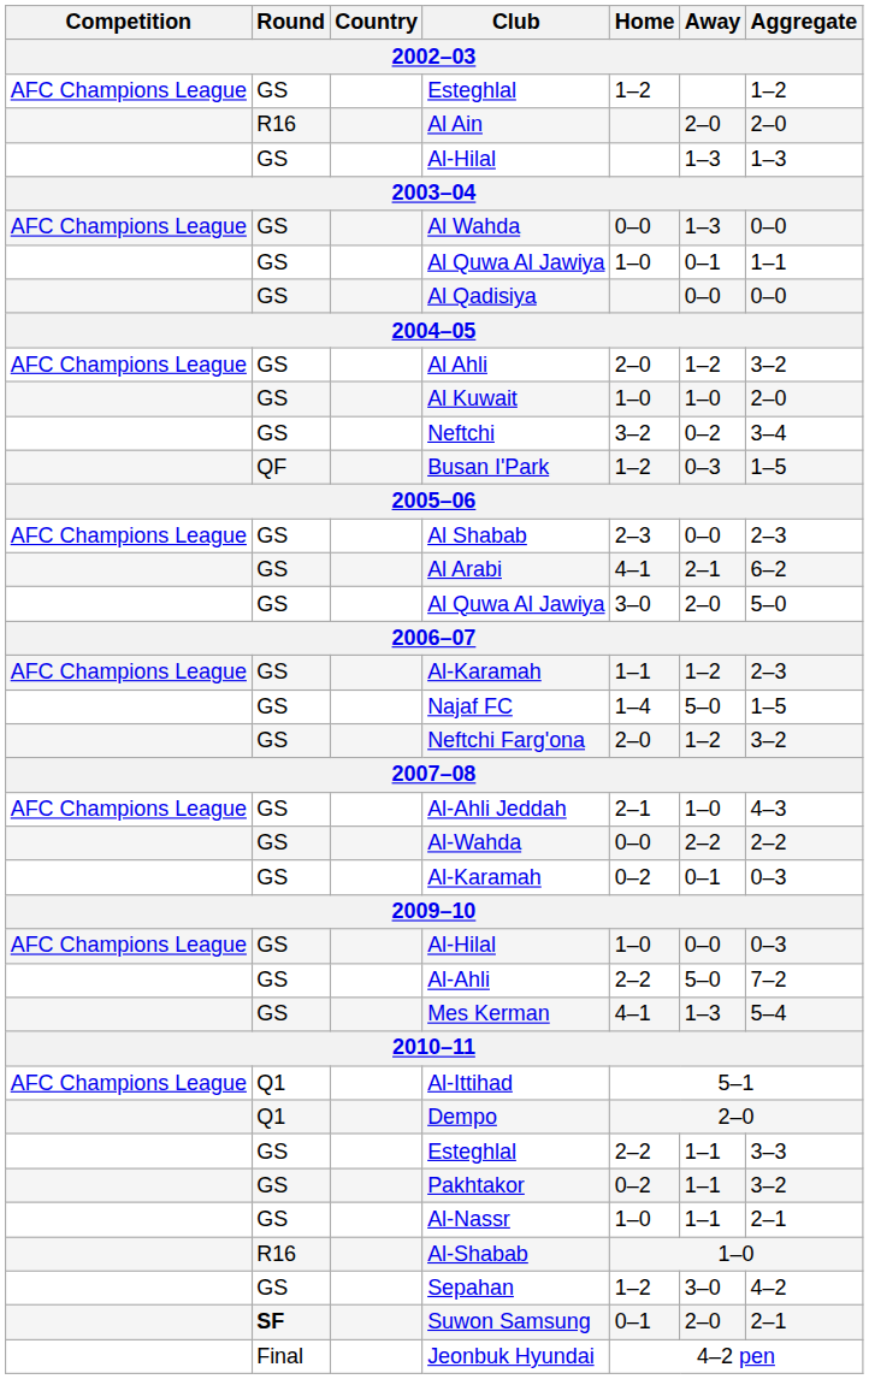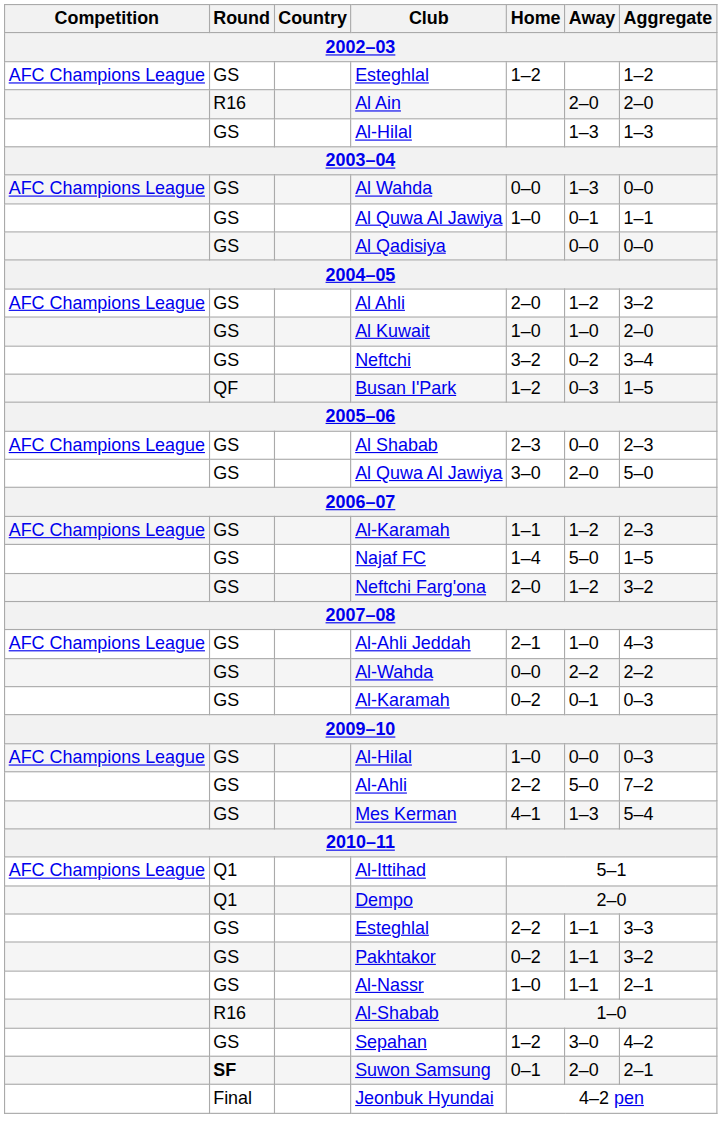- row: GS | Al Arabi | 4–1 | 2–1 | 6–2
